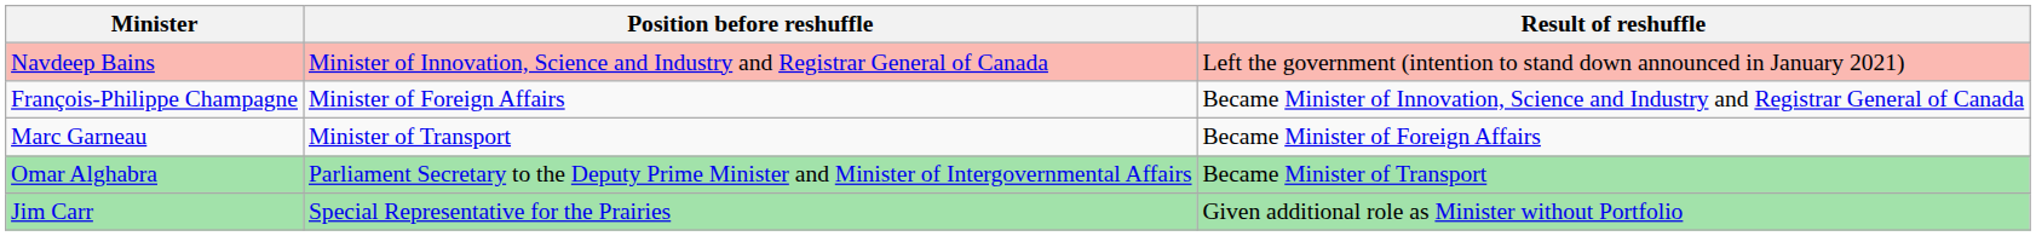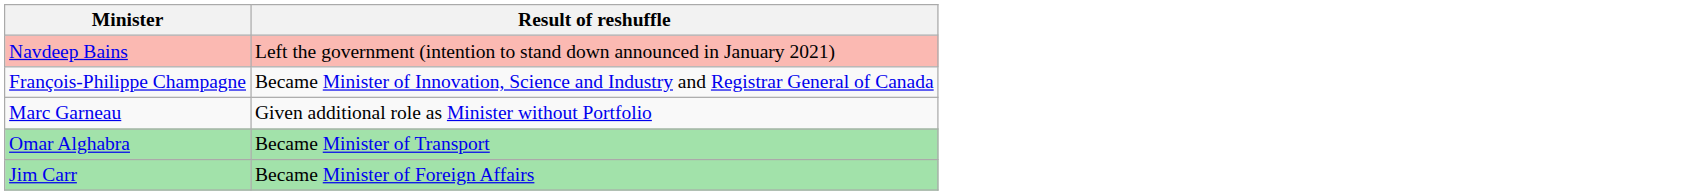- column: Position before reshuffle | Minister of Innovation, Science and Industry and Registrar General of Canada | Minister of Foreign Affairs | Minister of Transport | Parliament Secretary to the Deputy Prime Minister and Minister of Intergovernmental Affairs | Special Representative for the Prairies
Marc Garneau | Result of reshuffle: Became Minister of Foreign Affairs -> Given additional role as Minister without Portfolio
Jim Carr | Result of reshuffle: Given additional role as Minister without Portfolio -> Became Minister of Foreign Affairs
